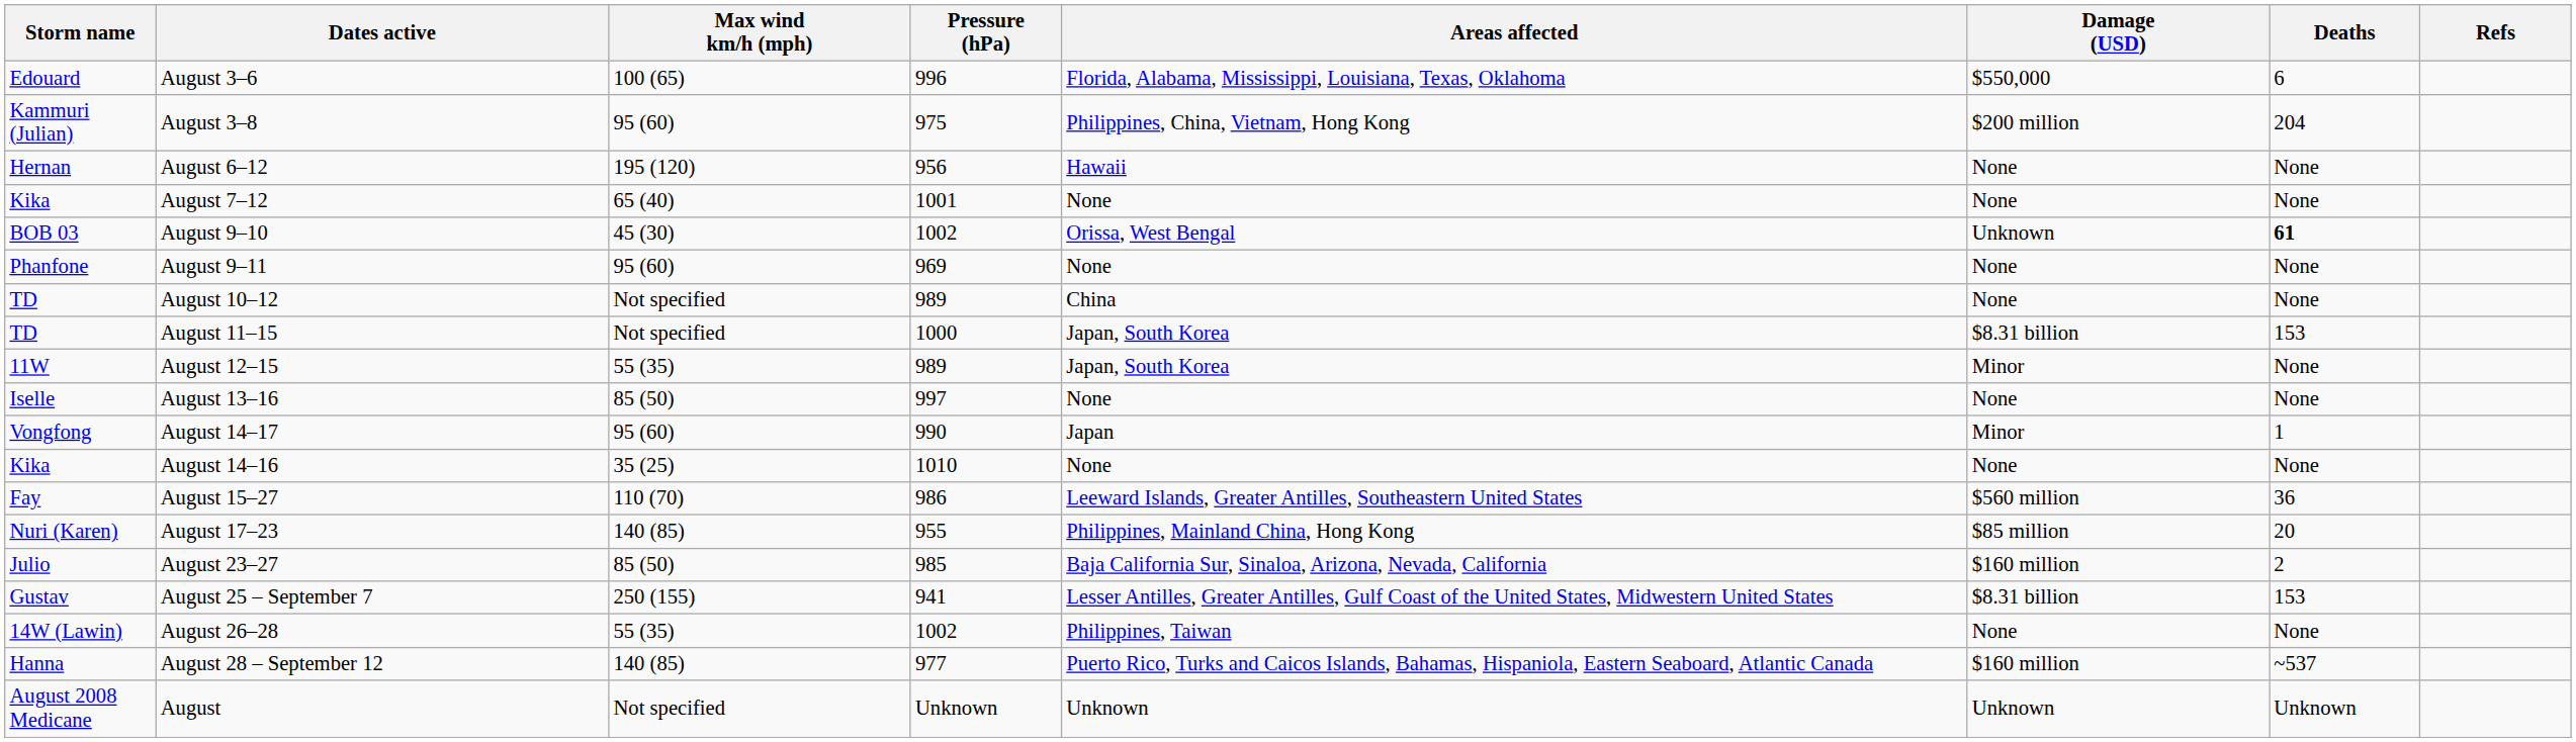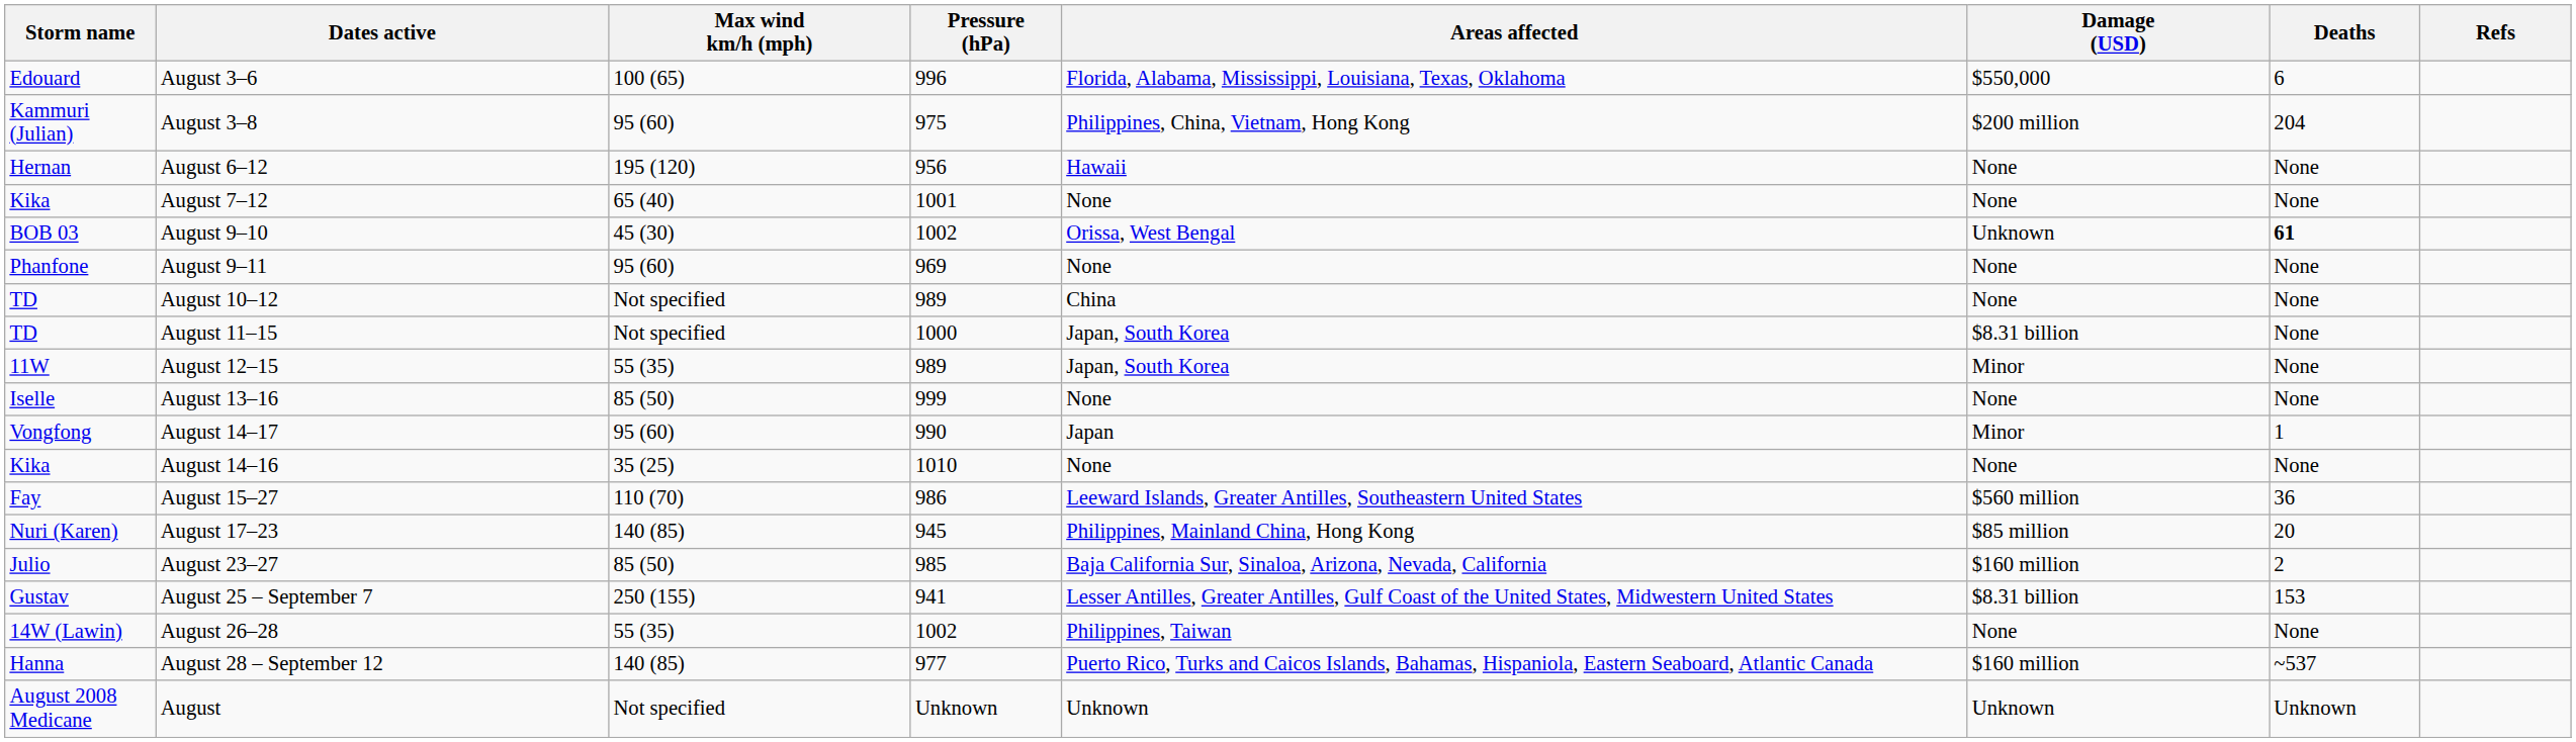August 11–15 | Deaths: 153 -> None
August 13–16 | Pressure (hPa): 997 -> 999
August 17–23 | Pressure (hPa): 955 -> 945
